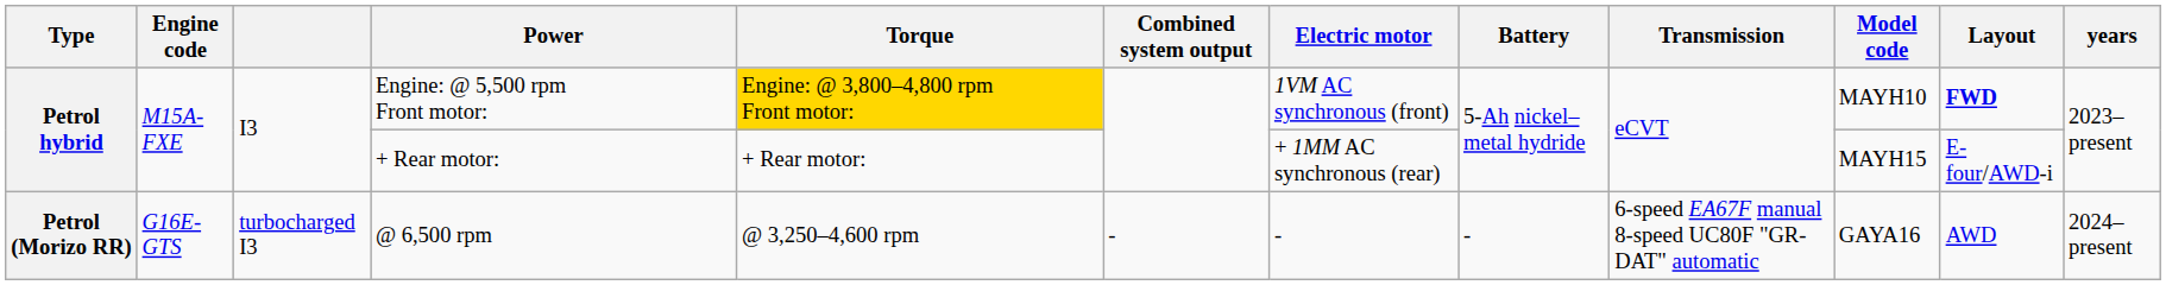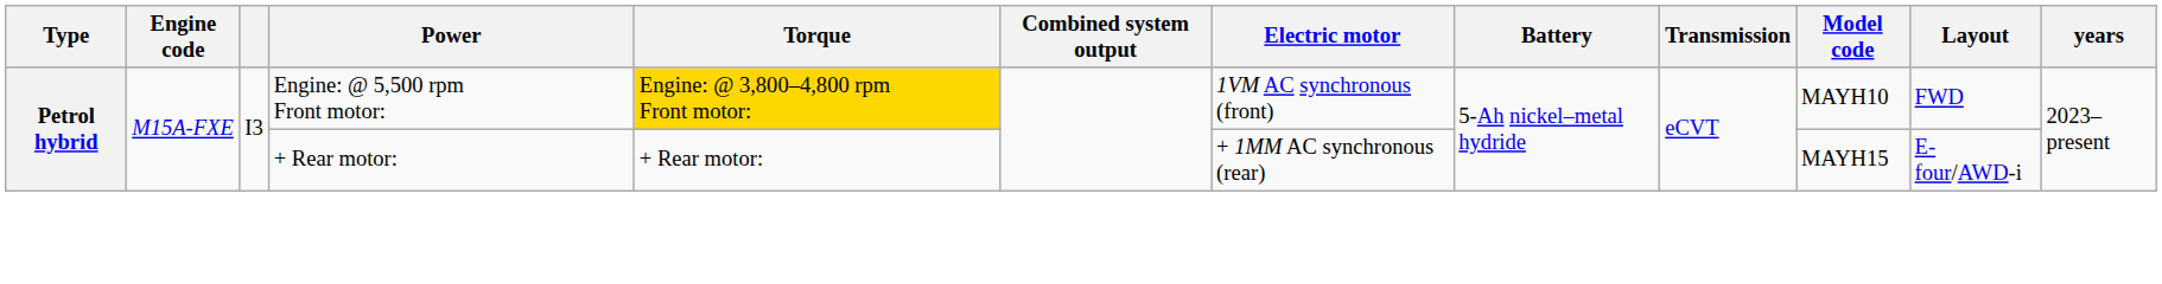Engine: @ 5,500 rpm Front motor: | Layout: bold -> normal
- row: Petrol (Morizo RR) | G16E-GTS | turbocharged I3 | @ 6,500 rpm | @ 3,250–4,600 rpm | - | - | - | 6-speed EA67F manual 8-speed UC80F "GR-DAT" automatic | GAYA16 | AWD | 2024–present
